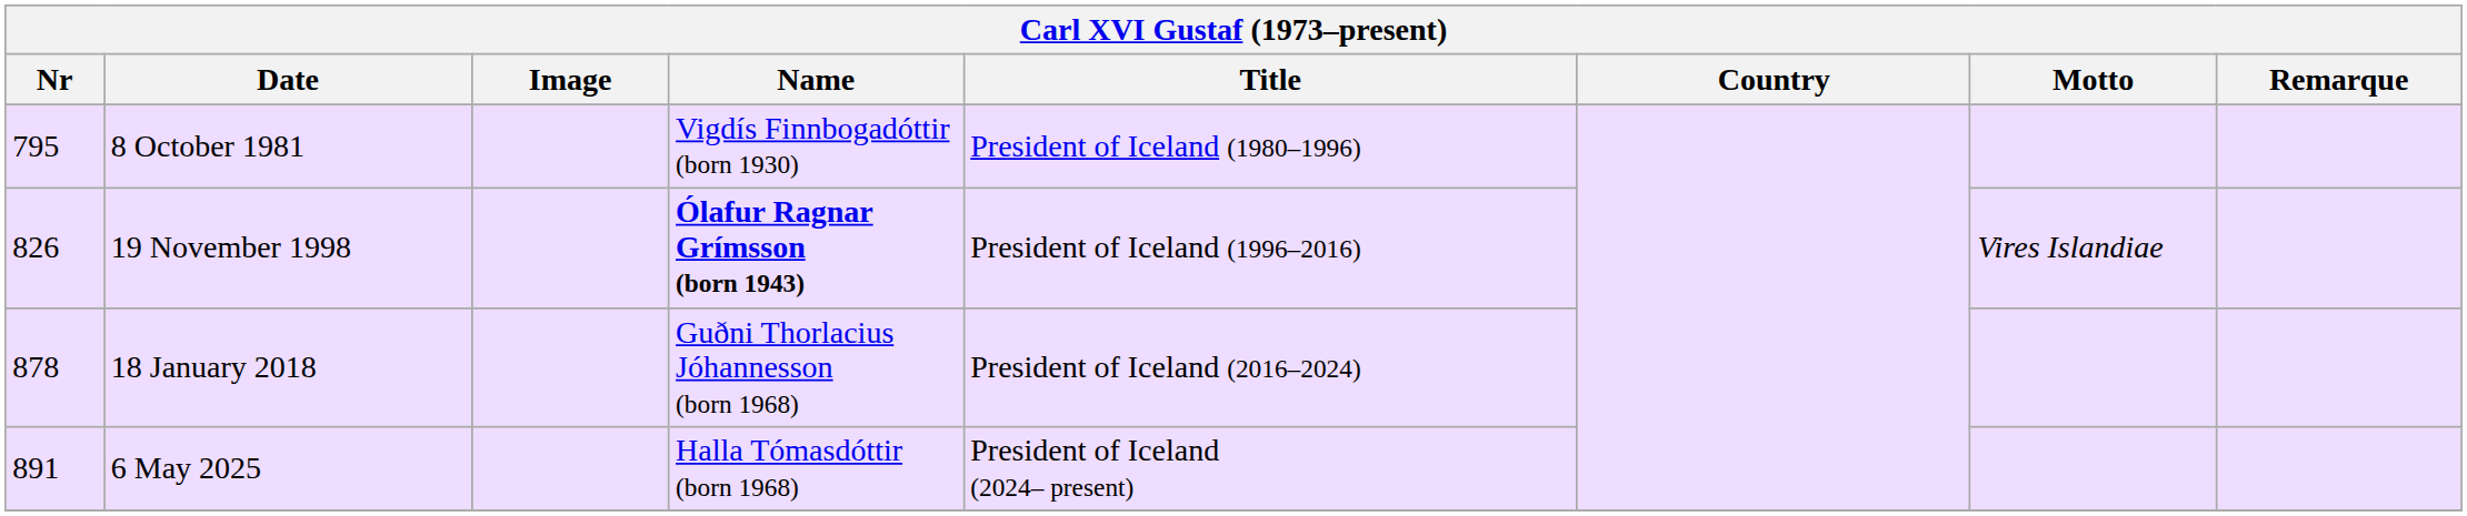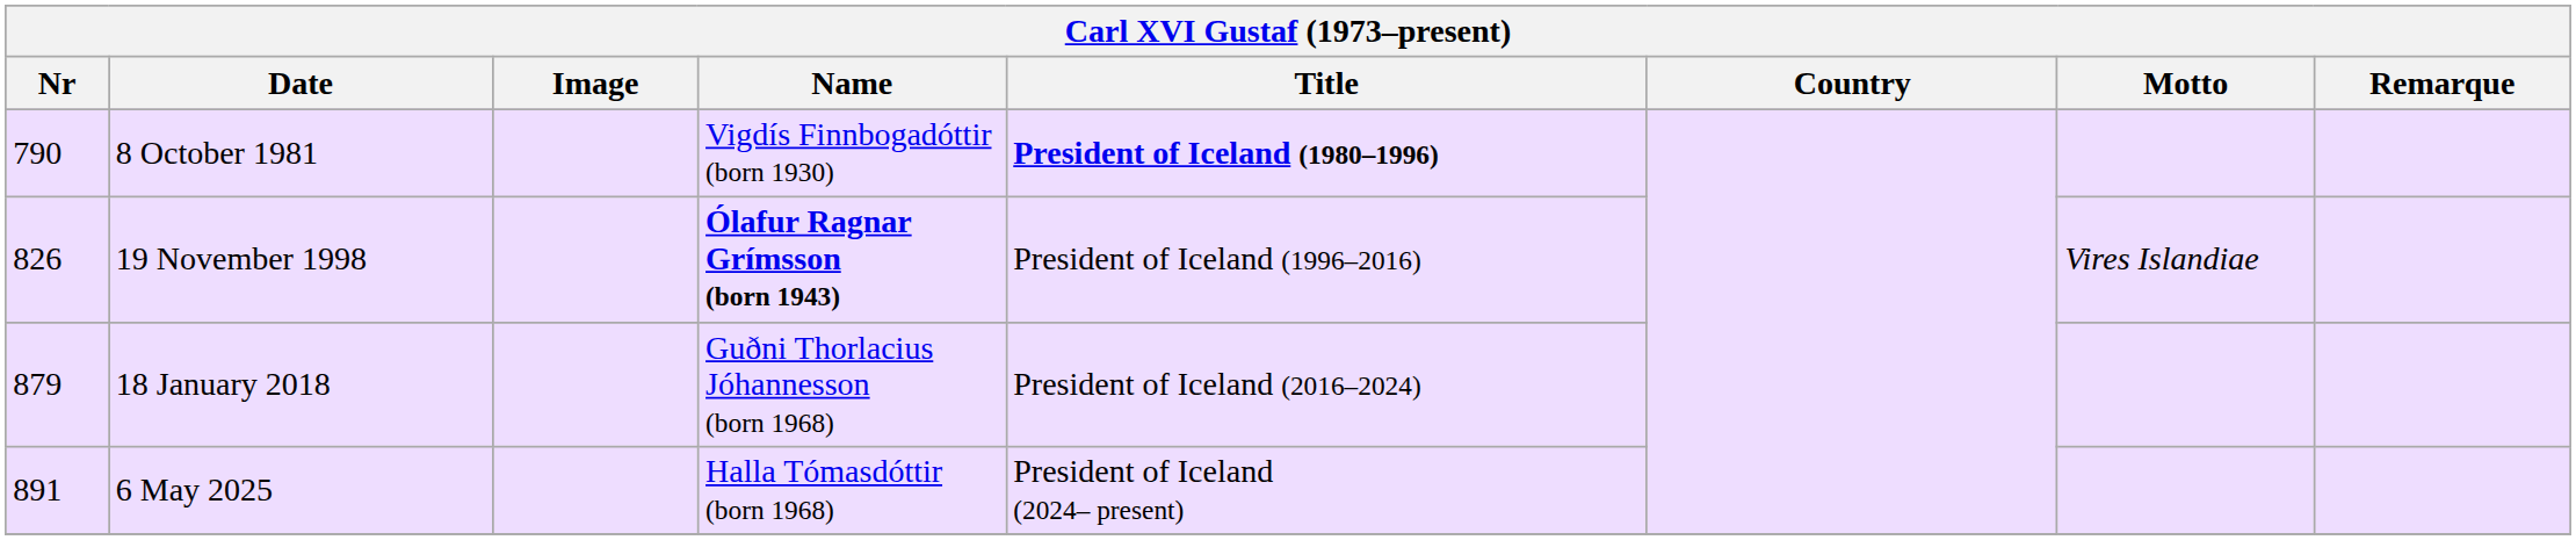8 October 1981 | Nr: 795 -> 790
8 October 1981 | Title: normal -> bold
18 January 2018 | Nr: 878 -> 879
